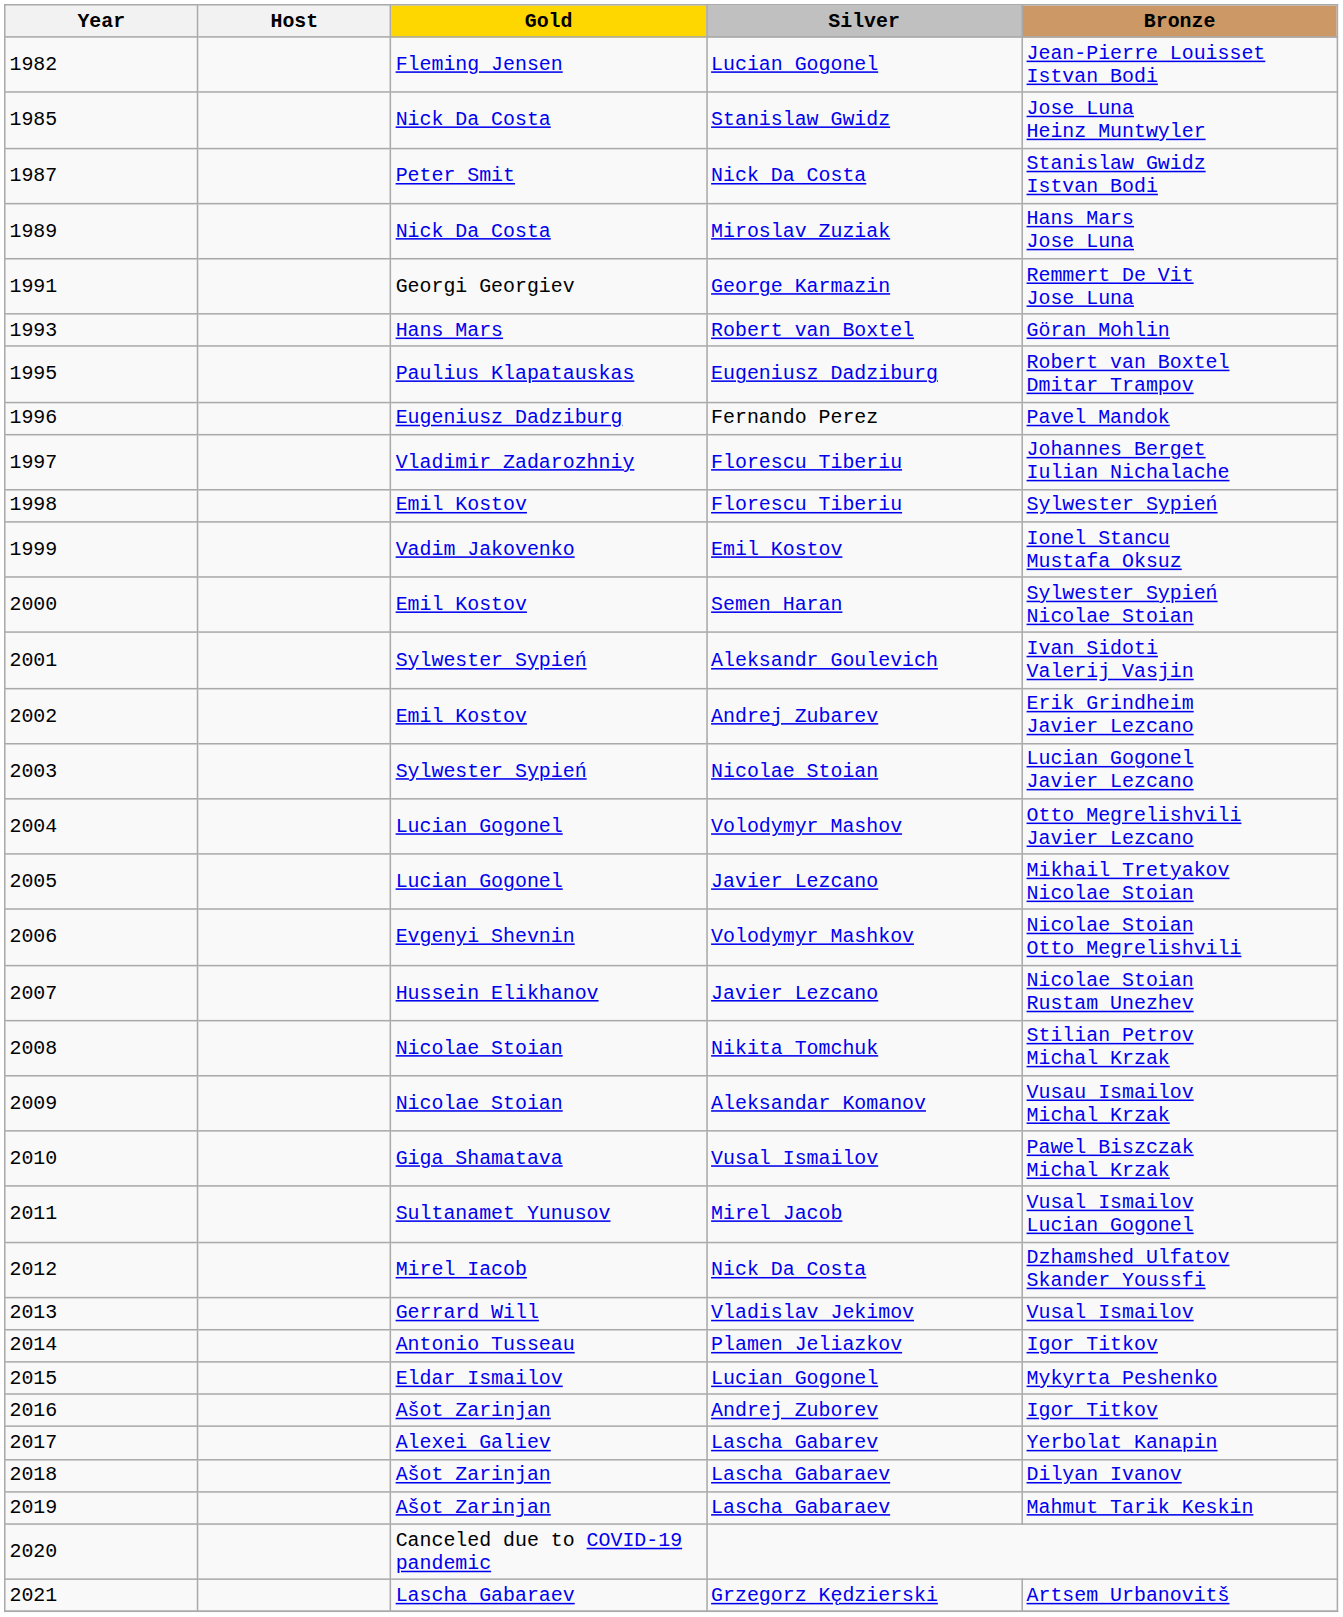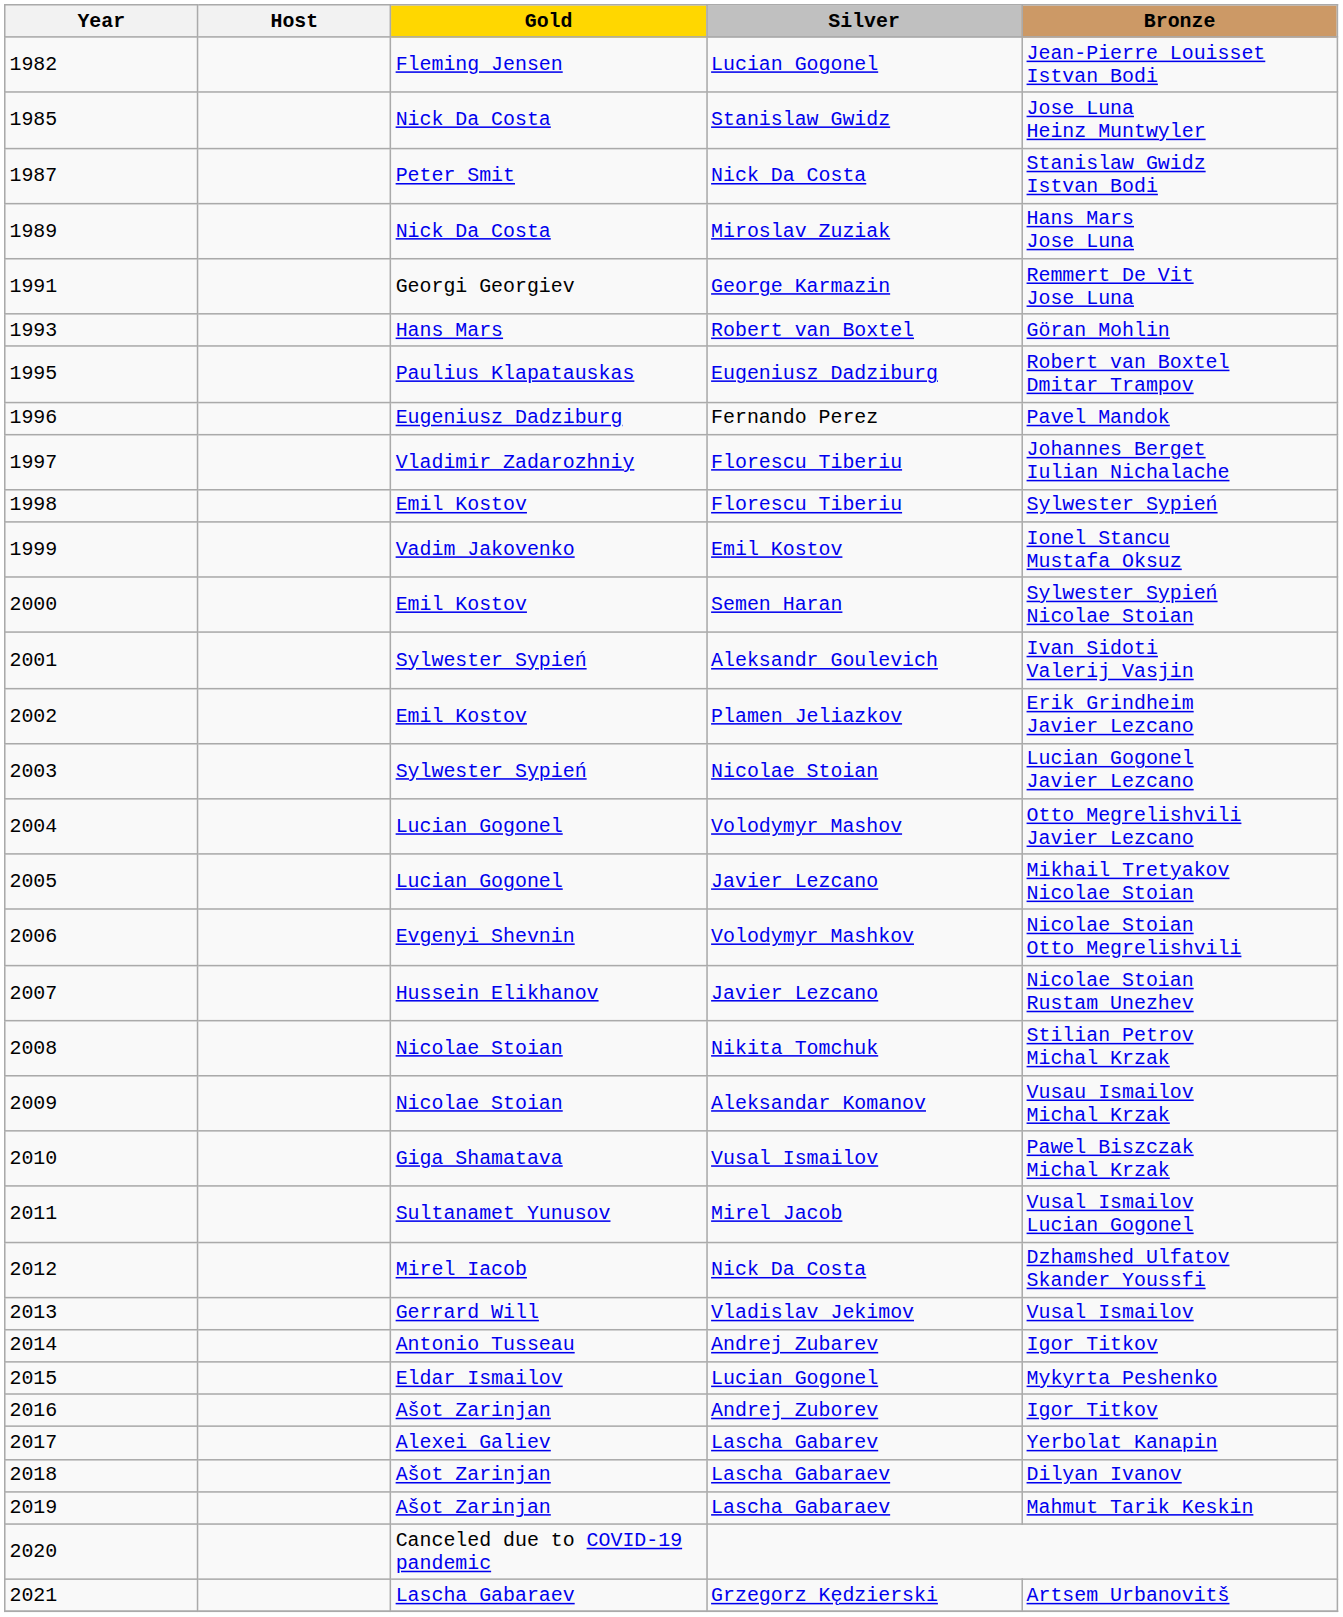2002 | Silver: Andrej Zubarev -> Plamen Jeliazkov
2014 | Silver: Plamen Jeliazkov -> Andrej Zubarev
